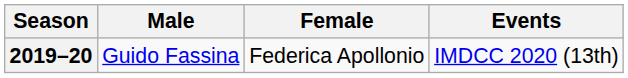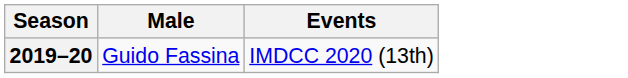- column: Female | Federica Apollonio
